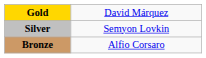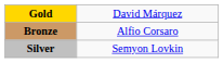rows swapped: Silver <-> Bronze
